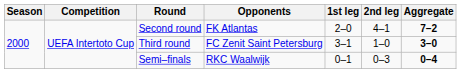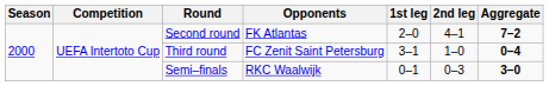Third round | Aggregate: 3–0 -> 0–4
Semi–finals | Aggregate: 0–4 -> 3–0
